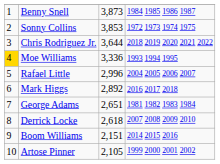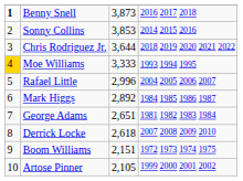Benny Snell | column 1: normal -> bold
Benny Snell | column 4: 1984 1985 1986 1987 -> 2016 2017 2018
Sonny Collins | column 4: 1972 1973 1974 1975 -> 2014 2015 2016
Moe Williams | column 3: 3,336 -> 3,333
Mark Higgs | column 4: 2016 2017 2018 -> 1984 1985 1986 1987
Boom Williams | column 4: 2014 2015 2016 -> 1972 1973 1974 1975
